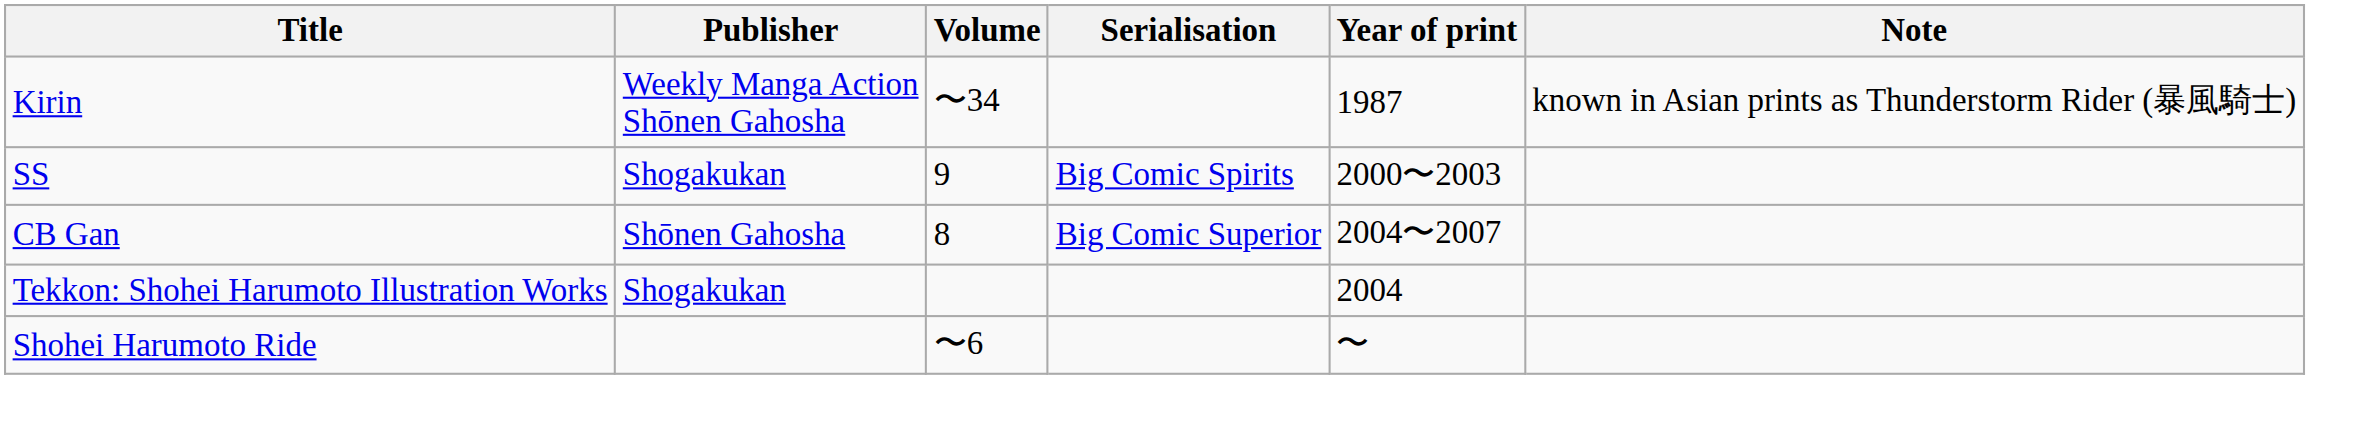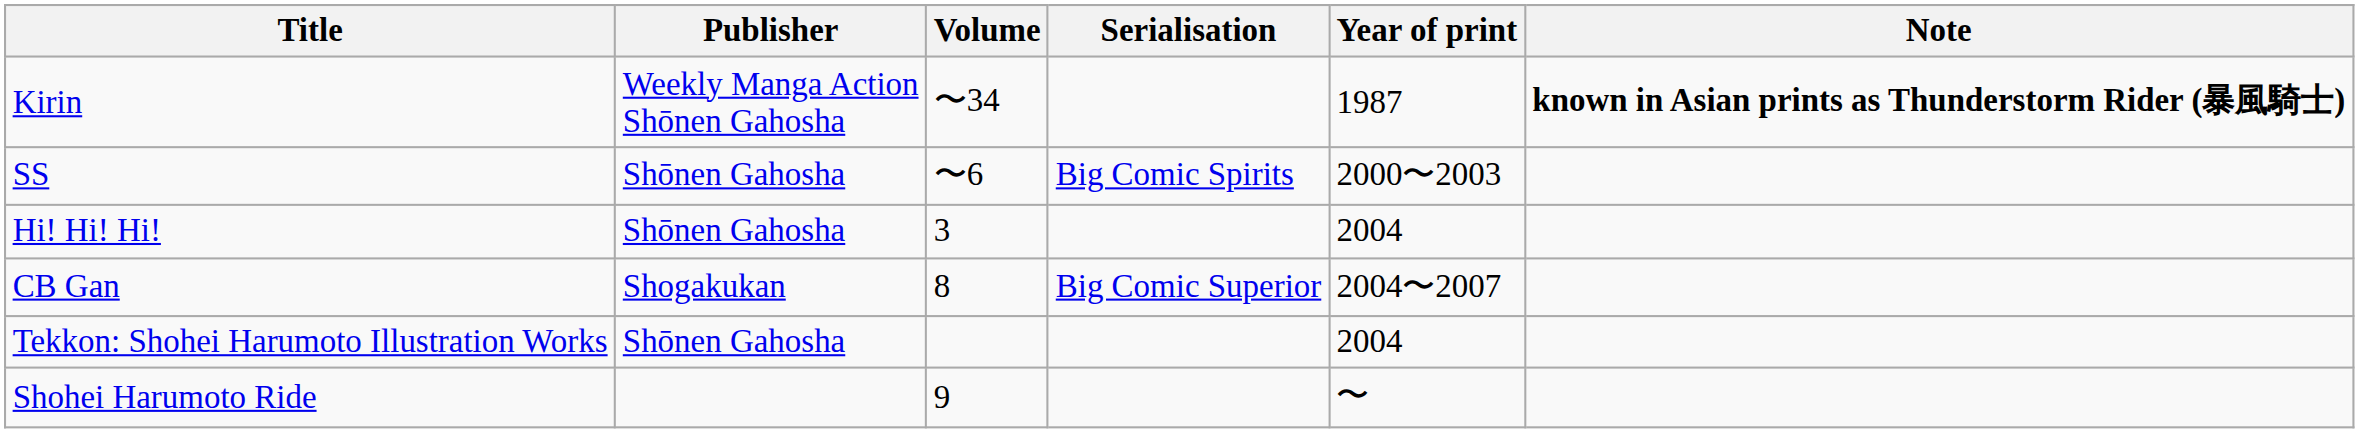Kirin | Note: normal -> bold
SS | Publisher: Shogakukan -> Shōnen Gahosha
SS | Volume: 9 -> 〜6
+ row: Hi! Hi! Hi! | Shōnen Gahosha | 3 | 2004
CB Gan | Publisher: Shōnen Gahosha -> Shogakukan
Tekkon: Shohei Harumoto Illustration Works | Publisher: Shogakukan -> Shōnen Gahosha
Shohei Harumoto Ride | Volume: 〜6 -> 9
